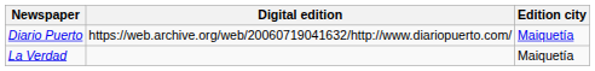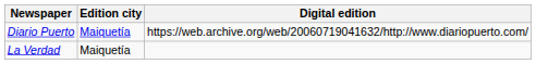columns swapped: Edition city <-> Digital edition
